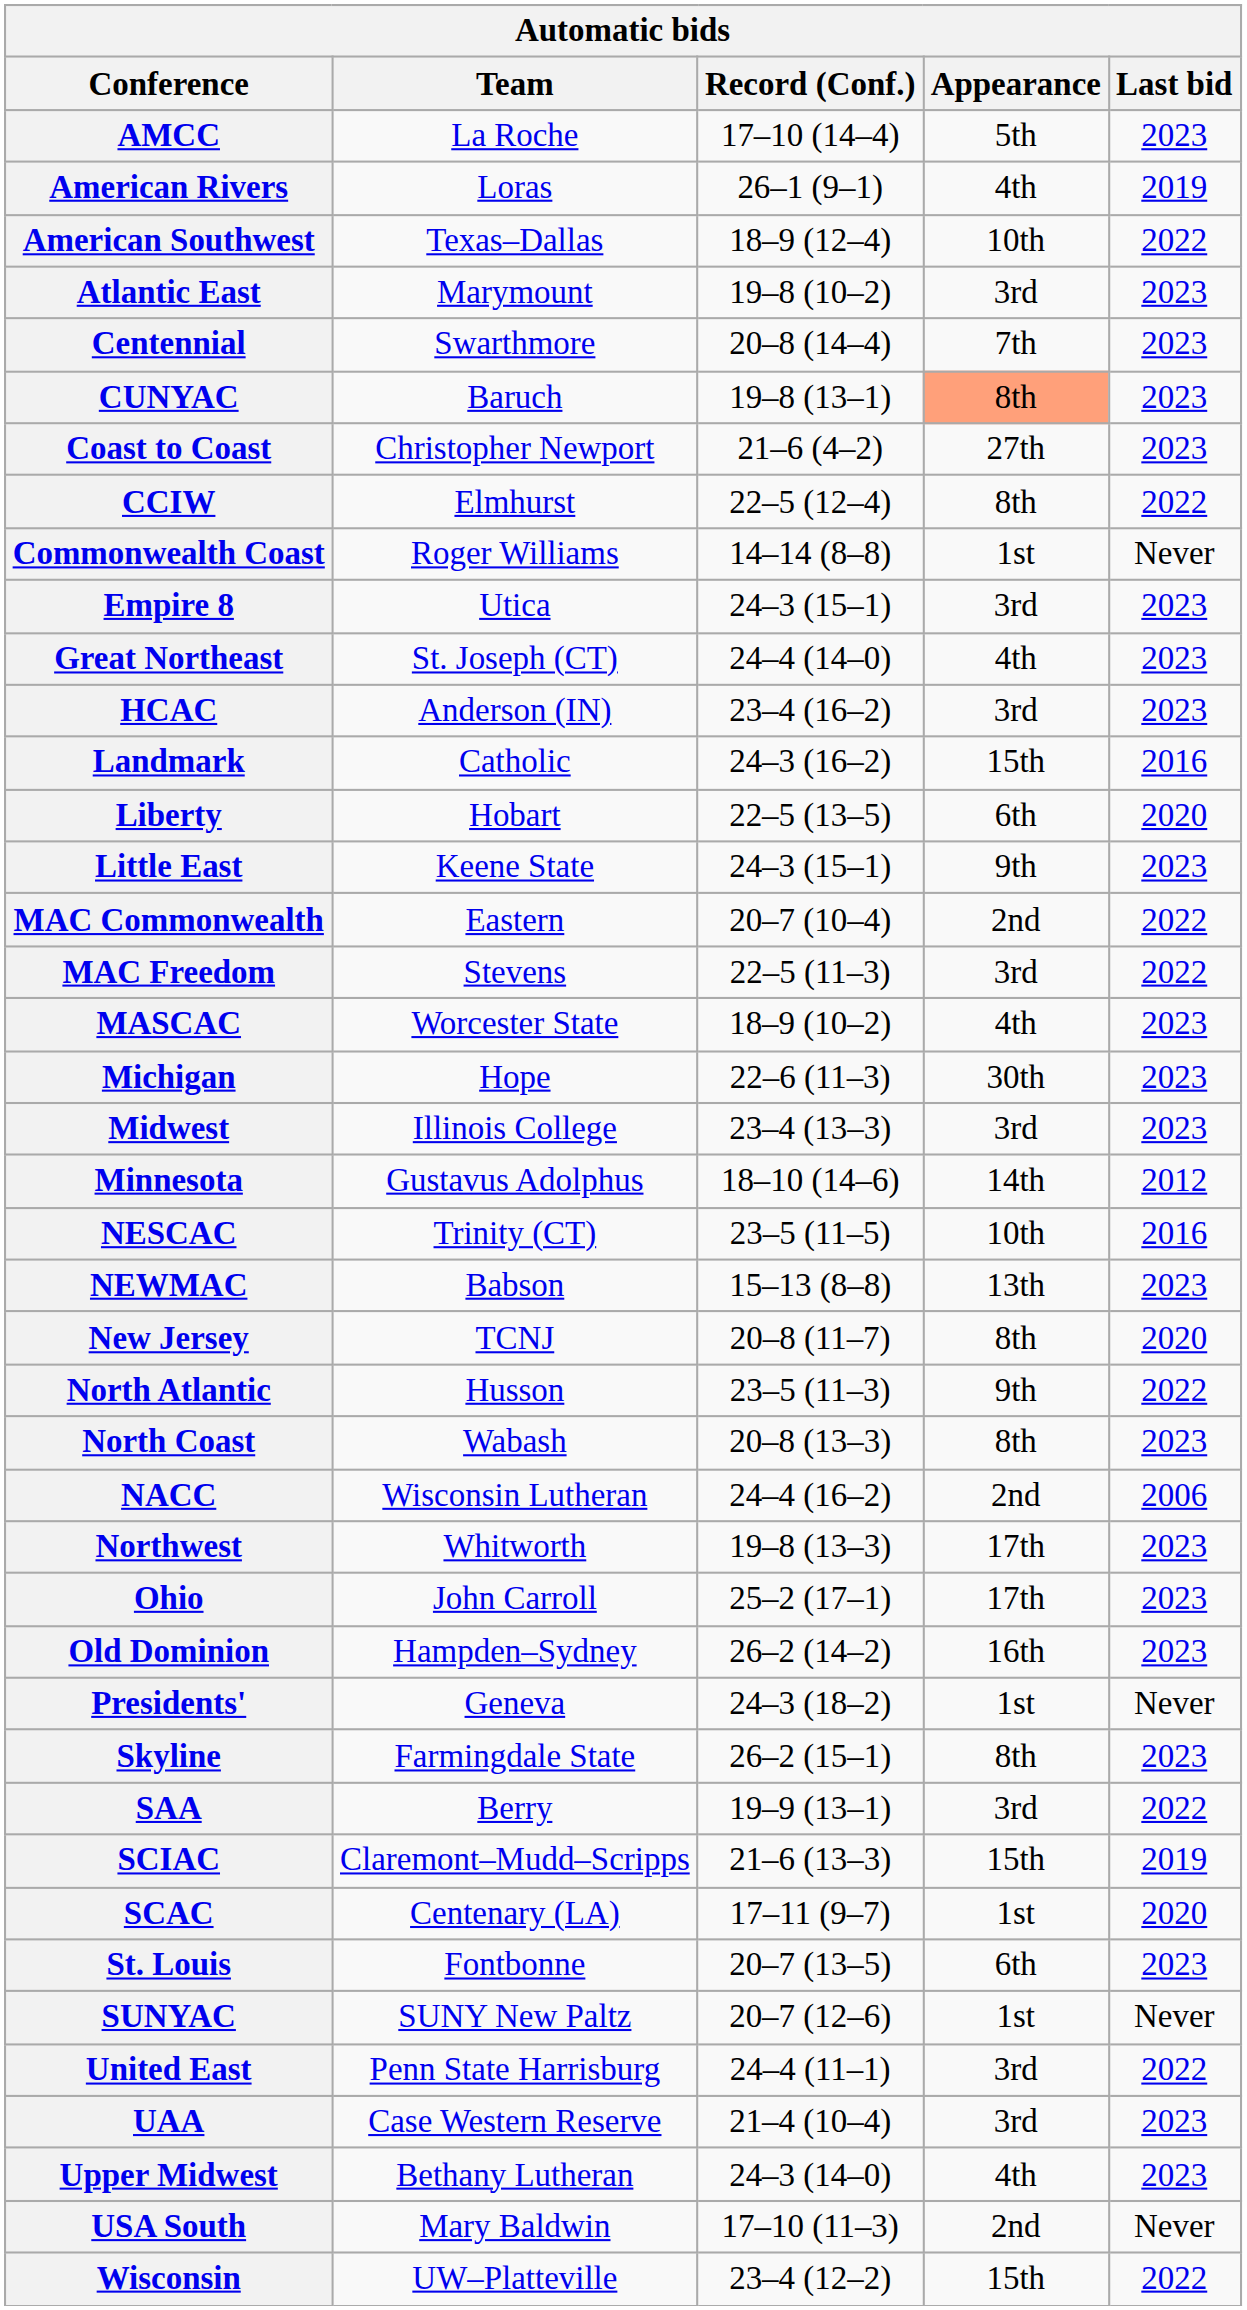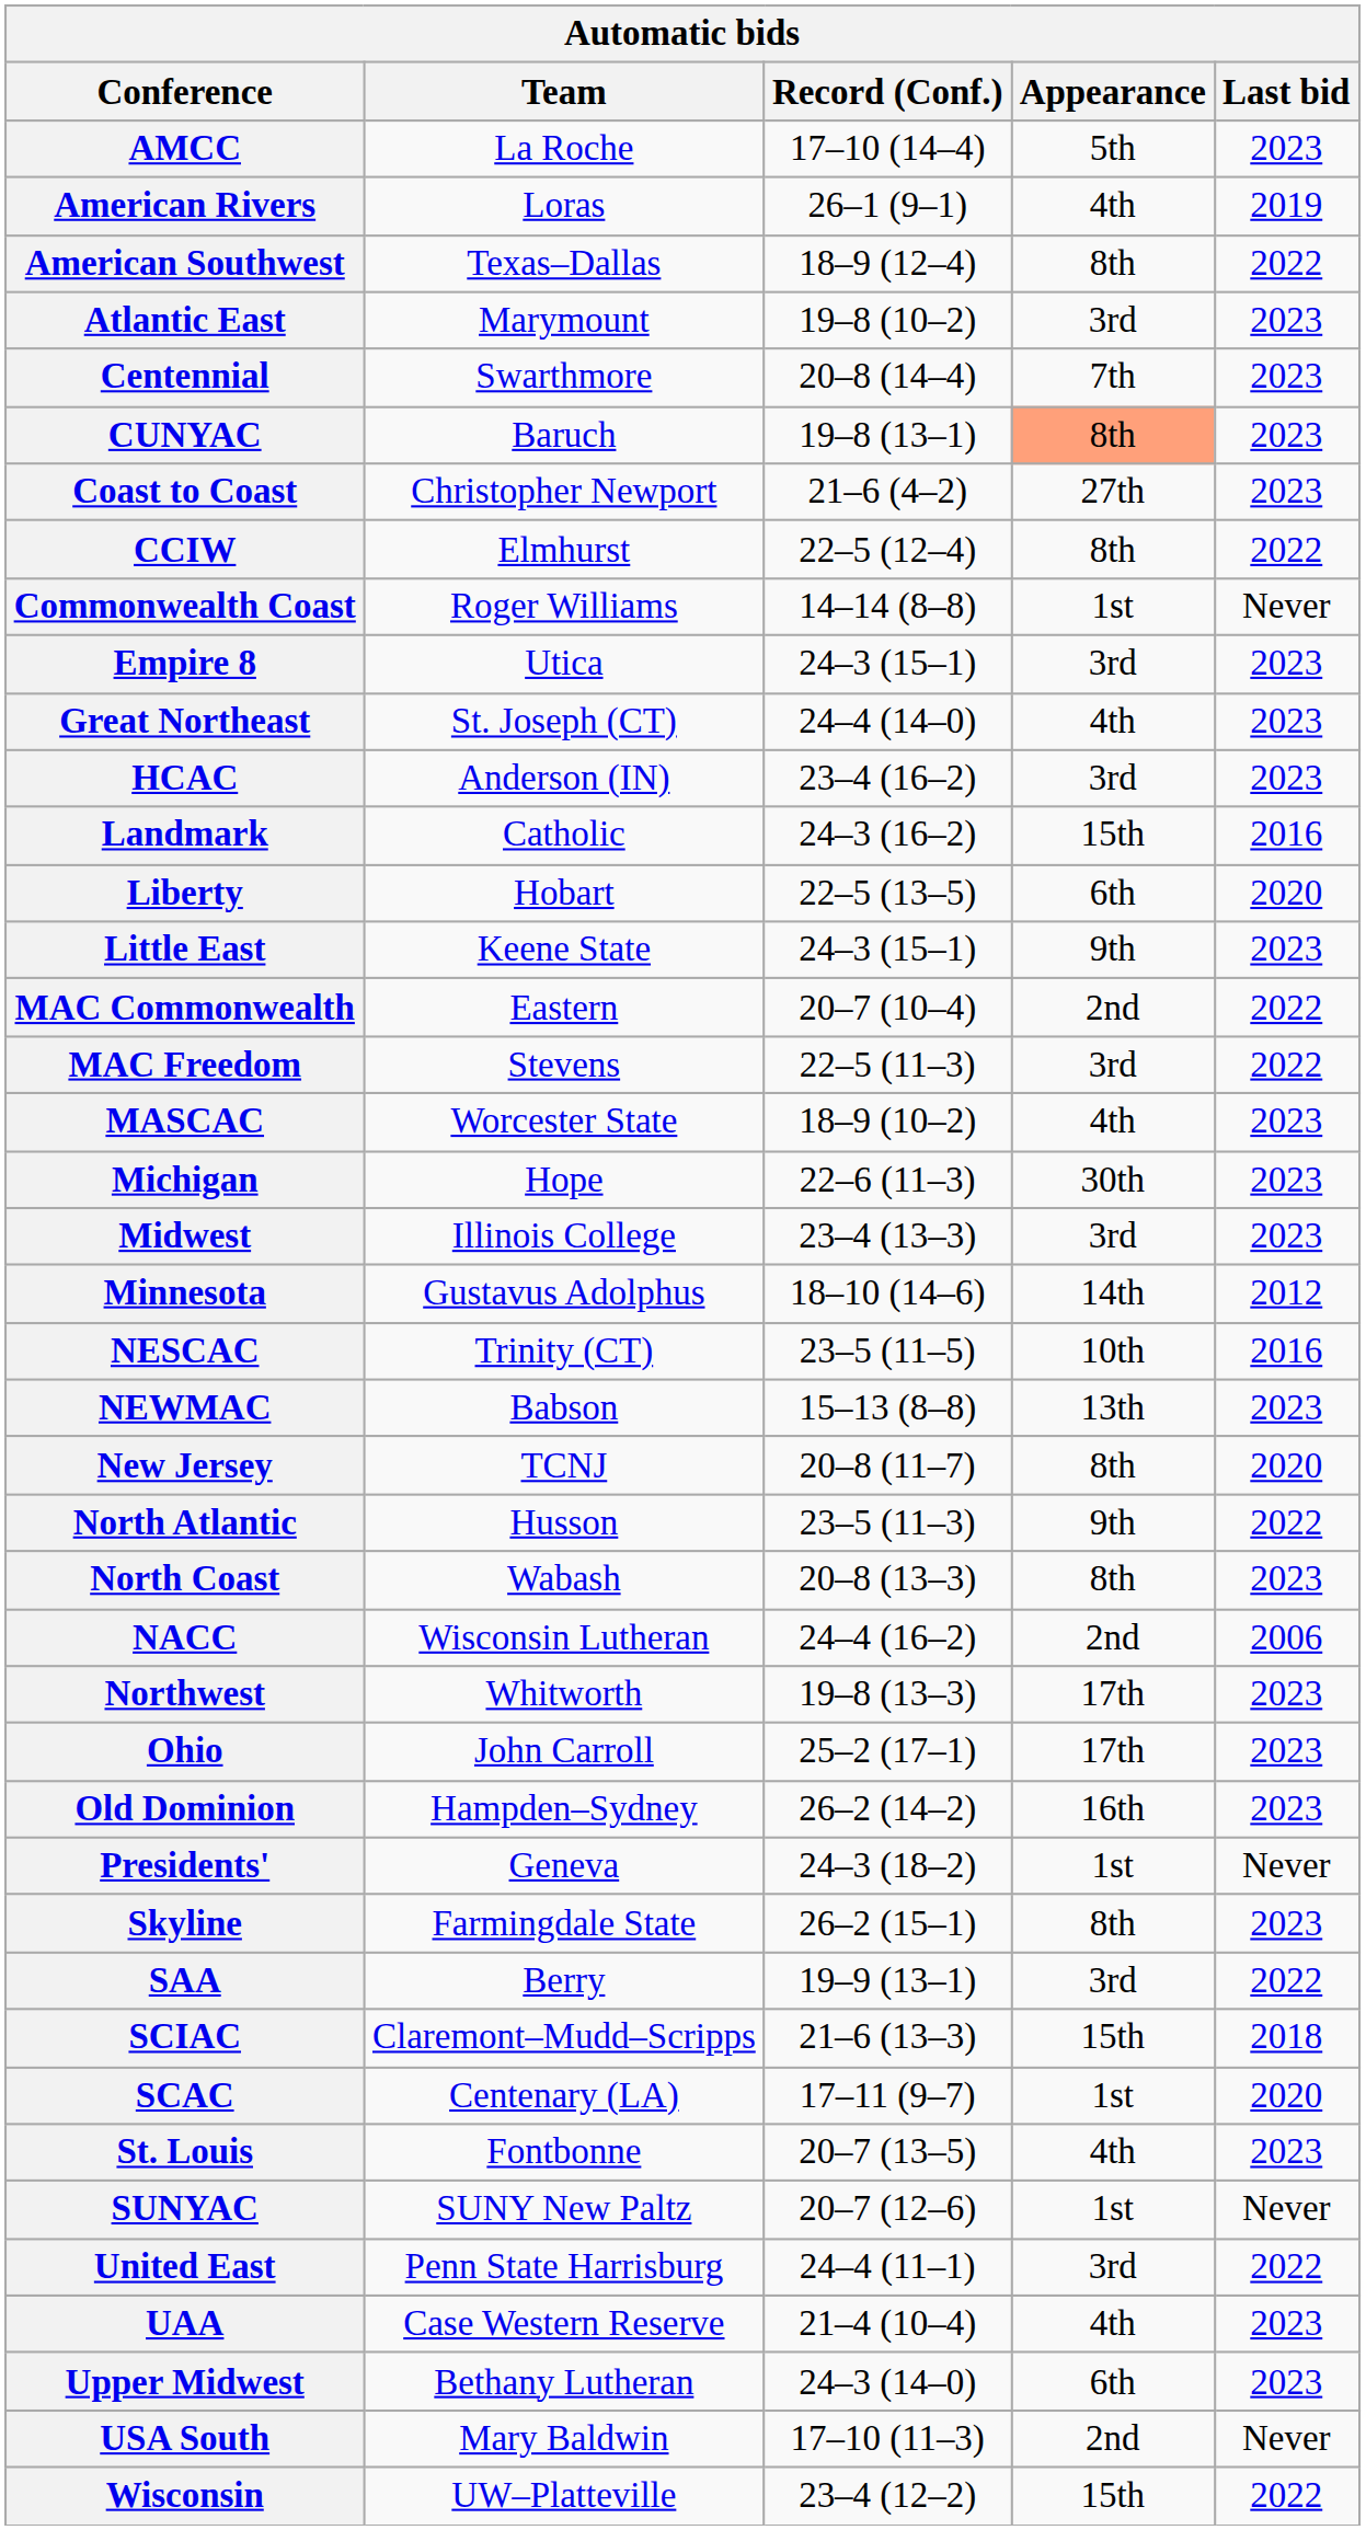American Southwest | Appearance: 10th -> 8th
SCIAC | Last bid: 2019 -> 2018
St. Louis | Appearance: 6th -> 4th
UAA | Appearance: 3rd -> 4th
Upper Midwest | Appearance: 4th -> 6th
